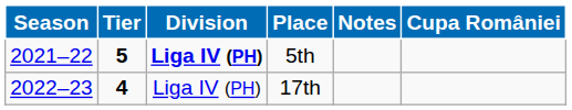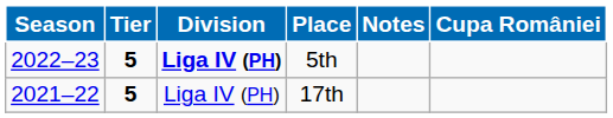5th | Season: 2021–22 -> 2022–23
17th | Season: 2022–23 -> 2021–22
17th | Tier: 4 -> 5
